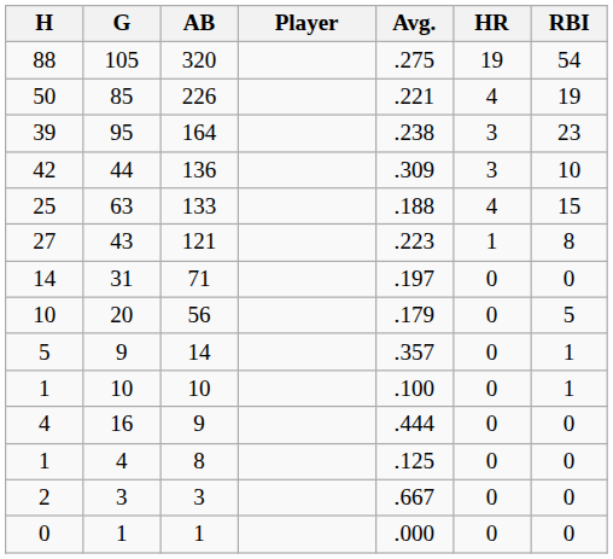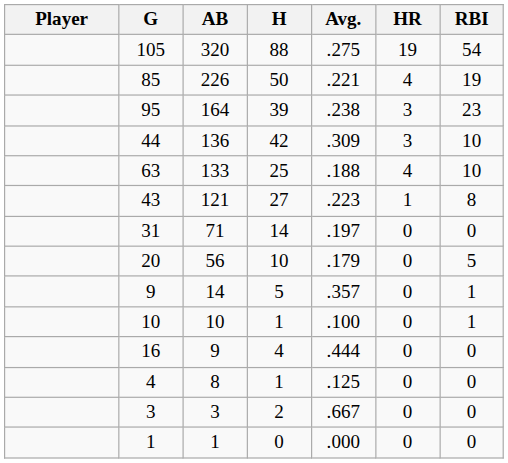columns swapped: Player <-> H
63 | RBI: 15 -> 10
